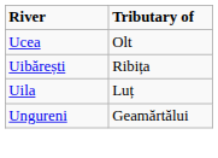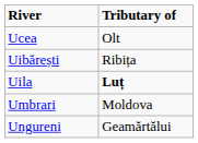Uila | Tributary of: normal -> bold
+ row: Umbrari | Moldova
